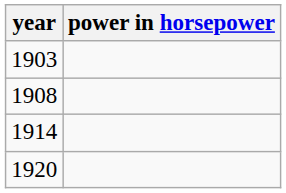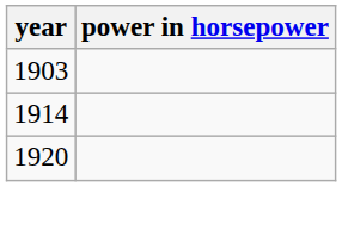- row: 1908
